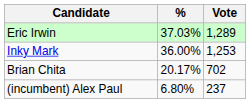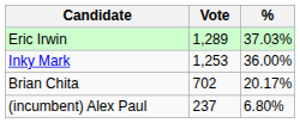columns swapped: Vote <-> %
